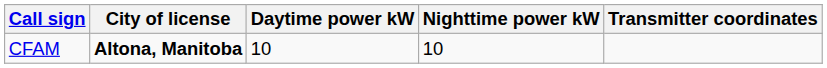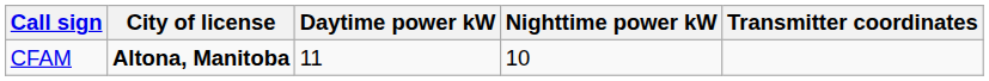CFAM | Daytime power kW: 10 -> 11
